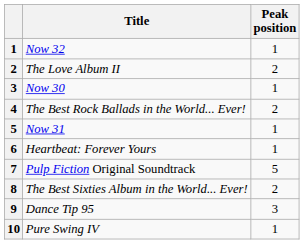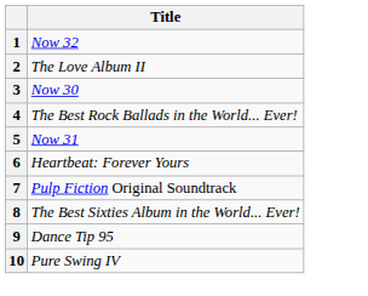- column: Peak position | 1 | 2 | 1 | 2 | 1 | 1 | 5 | 2 | 3 | 1
